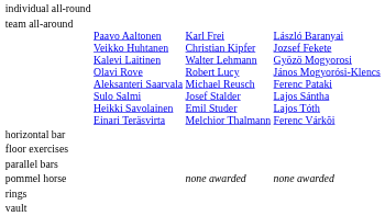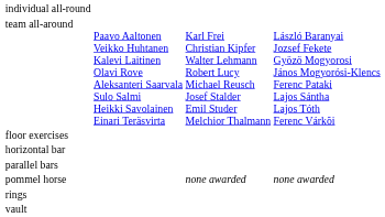rows swapped: floor exercises <-> horizontal bar
